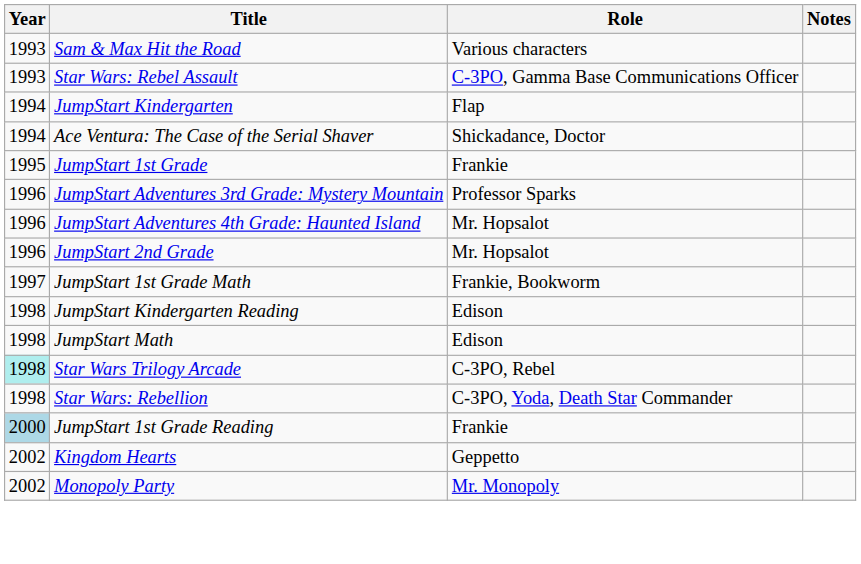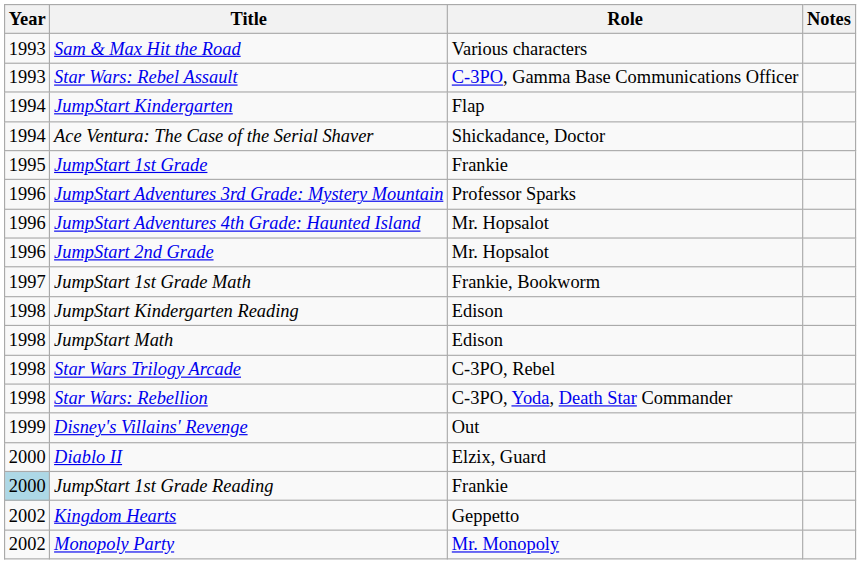Star Wars Trilogy Arcade | Year: paleturquoise background -> no background
+ row: 1999 | Disney's Villains' Revenge | Out
+ row: 2000 | Diablo II | Elzix, Guard
